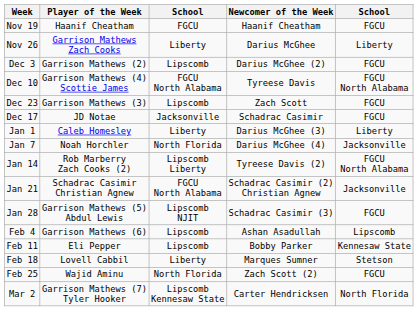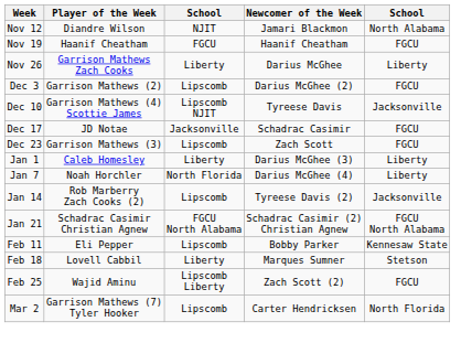+ row: Nov 12 | Diandre Wilson | NJIT | Jamari Blackmon | North Alabama
Dec 10 | column 3: FGCU North Alabama -> Lipscomb NJIT
Dec 10 | column 5: FGCU North Alabama -> Jacksonville
rows swapped: Dec 17 <-> Dec 23
Jan 7 | column 5: Jacksonville -> Liberty
Jan 14 | column 3: Lipscomb Liberty -> Lipscomb
Jan 14 | column 5: FGCU North Alabama -> Jacksonville
Jan 21 | column 5: Jacksonville -> FGCU North Alabama
- row: Jan 28 | Garrison Mathews (5) Abdul Lewis | Lipscomb NJIT | Schadrac Casimir (3) | FGCU
- row: Feb 4 | Garrison Mathews (6) | Lipscomb | Ashan Asadullah | Lipscomb
Feb 25 | column 3: North Florida -> Lipscomb Liberty
Mar 2 | column 3: Lipscomb Kennesaw State -> Lipscomb
